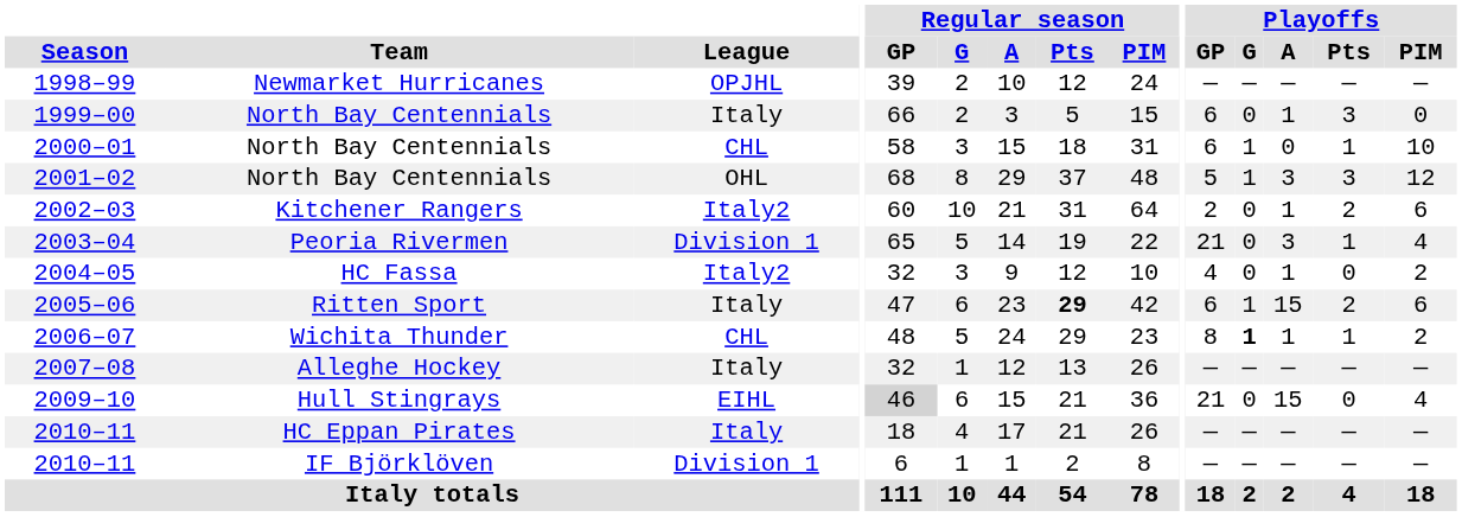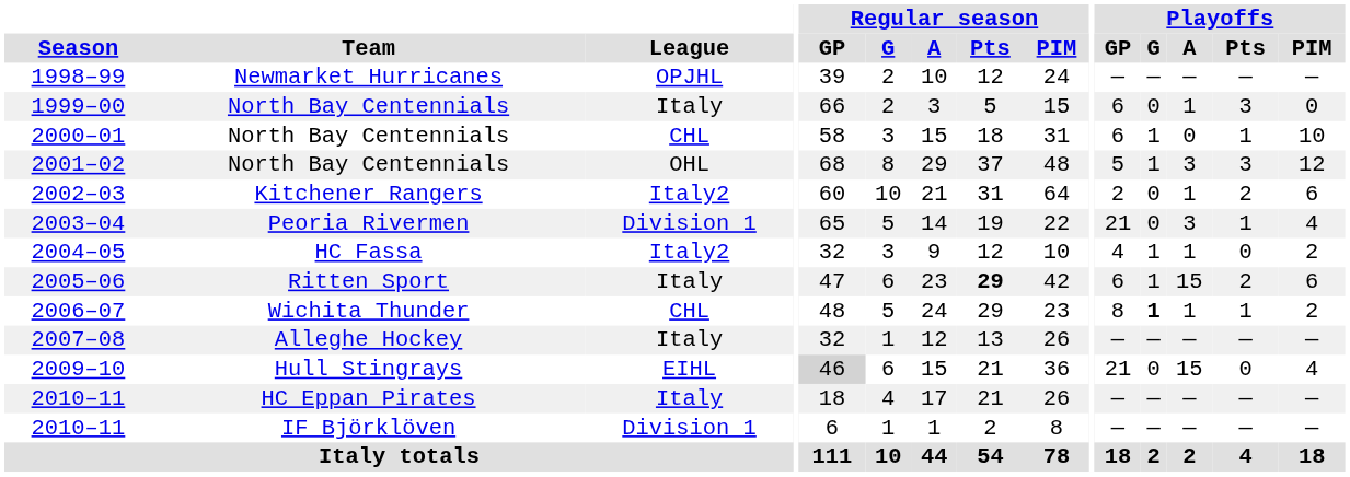2004–05 | Playoffs / G: 0 -> 1
